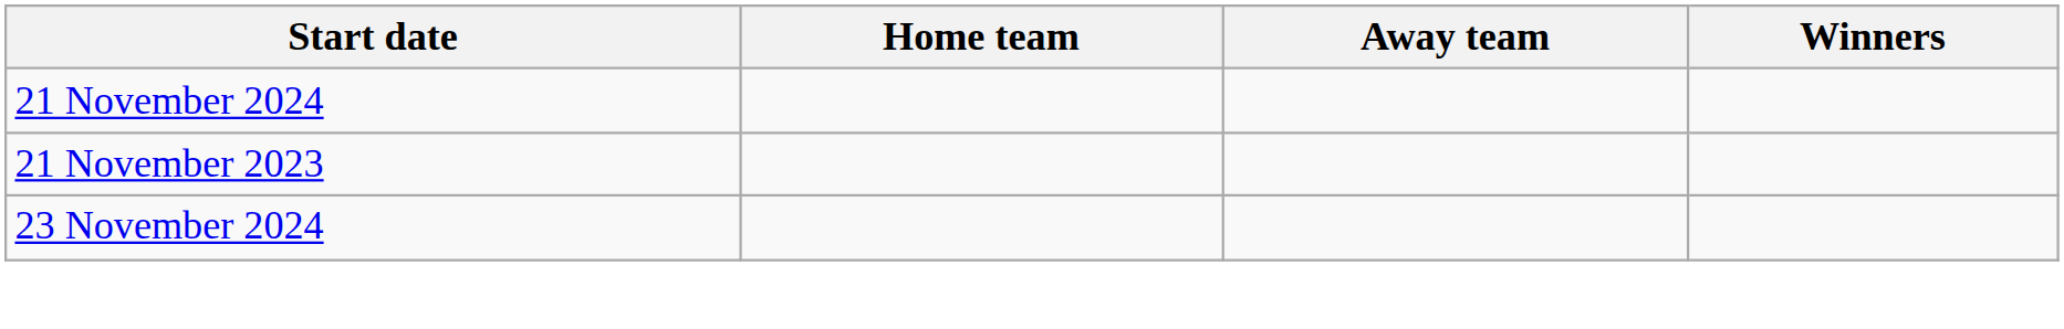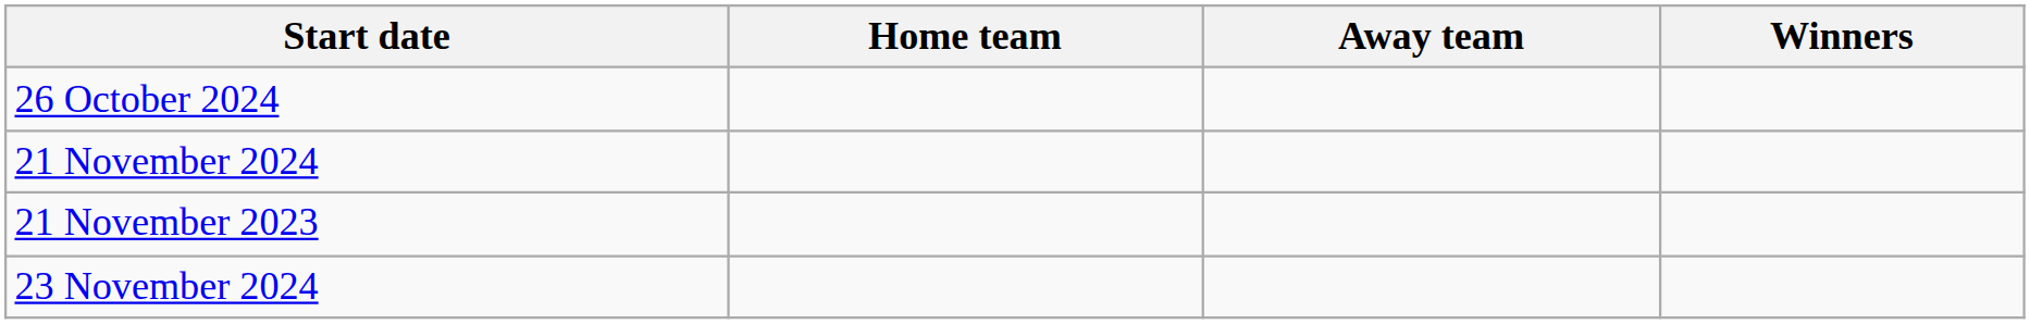+ row: 26 October 2024
